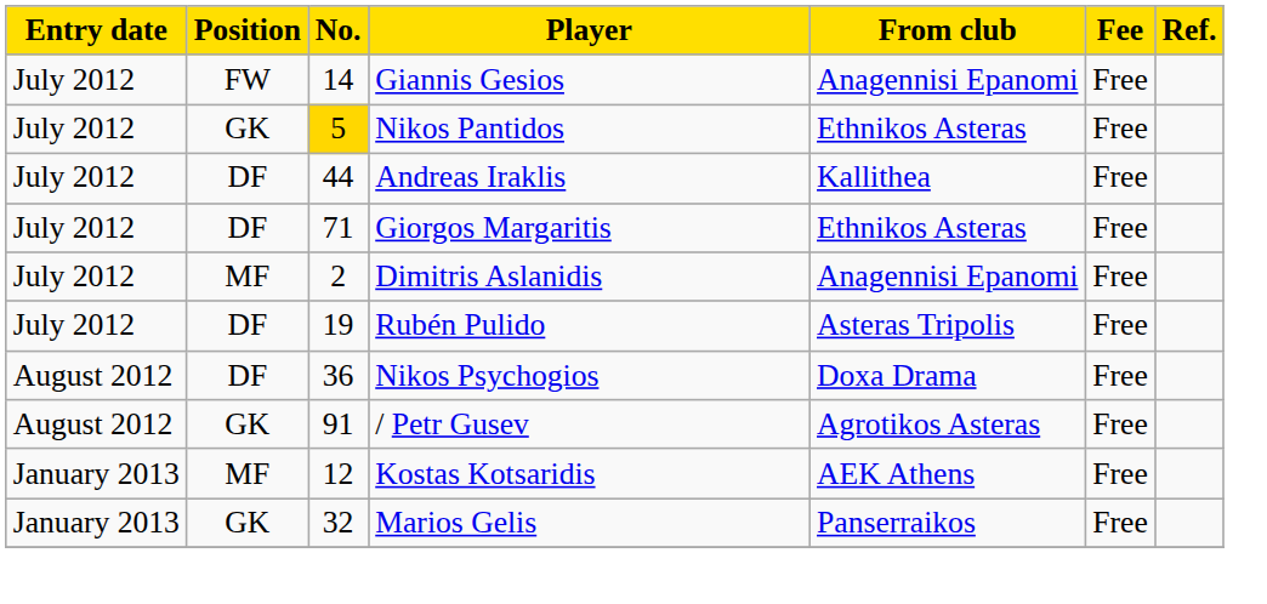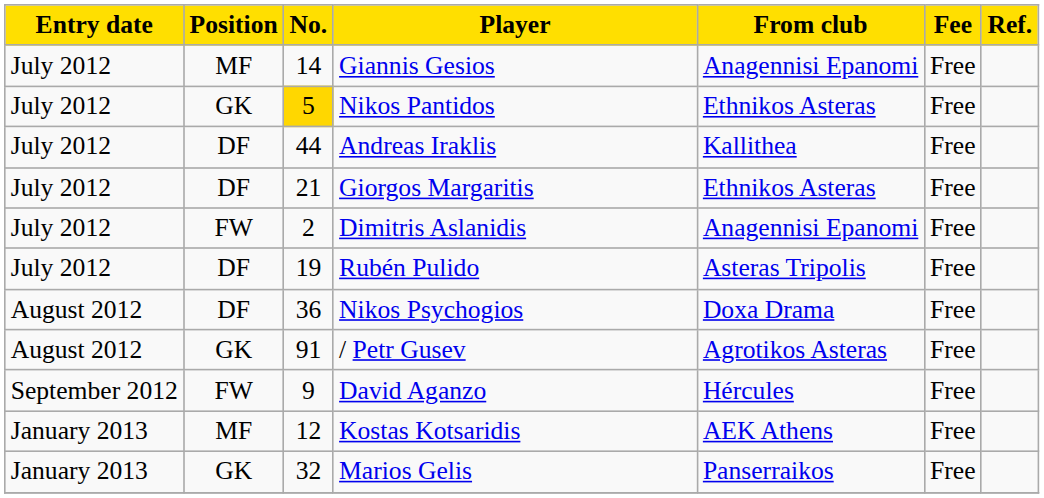Giannis Gesios | Position: FW -> MF
Giorgos Margaritis | No.: 71 -> 21
Dimitris Aslanidis | Position: MF -> FW
+ row: September 2012 | FW | 9 | David Aganzo | Hércules | Free
